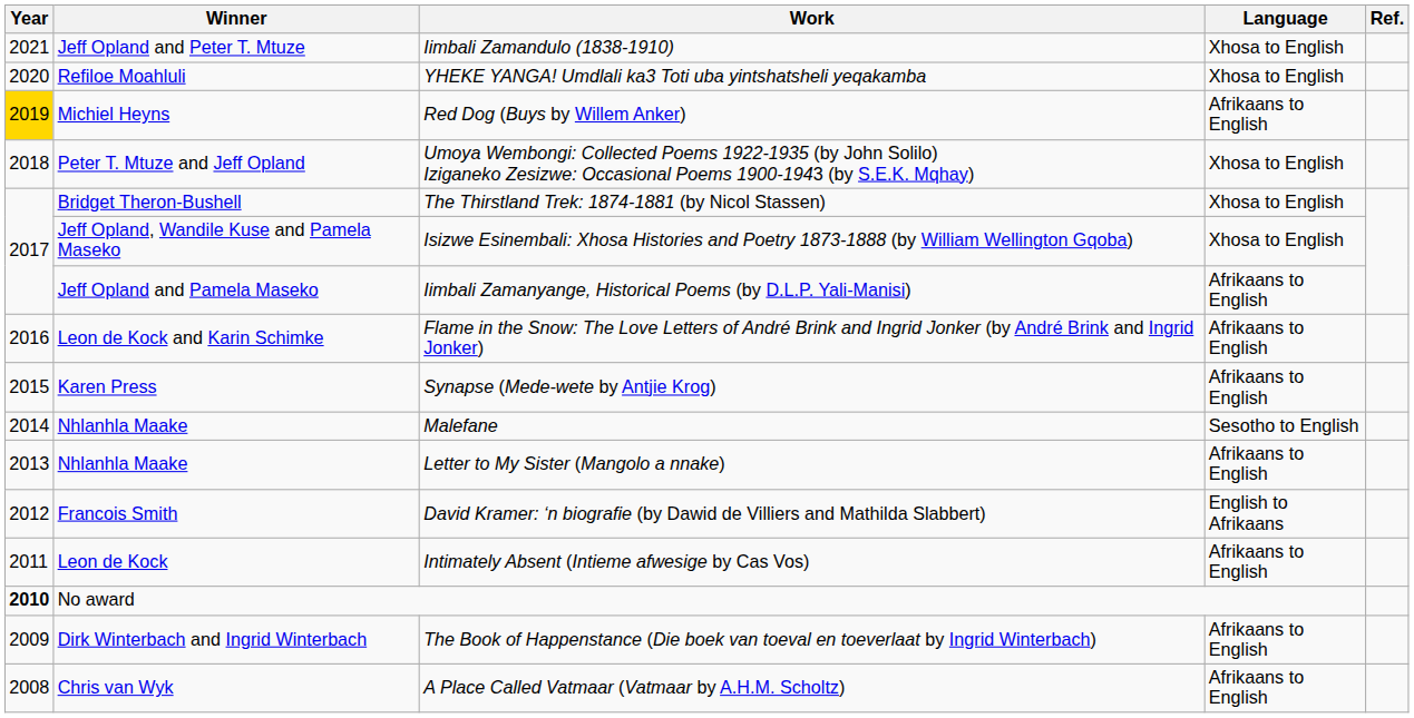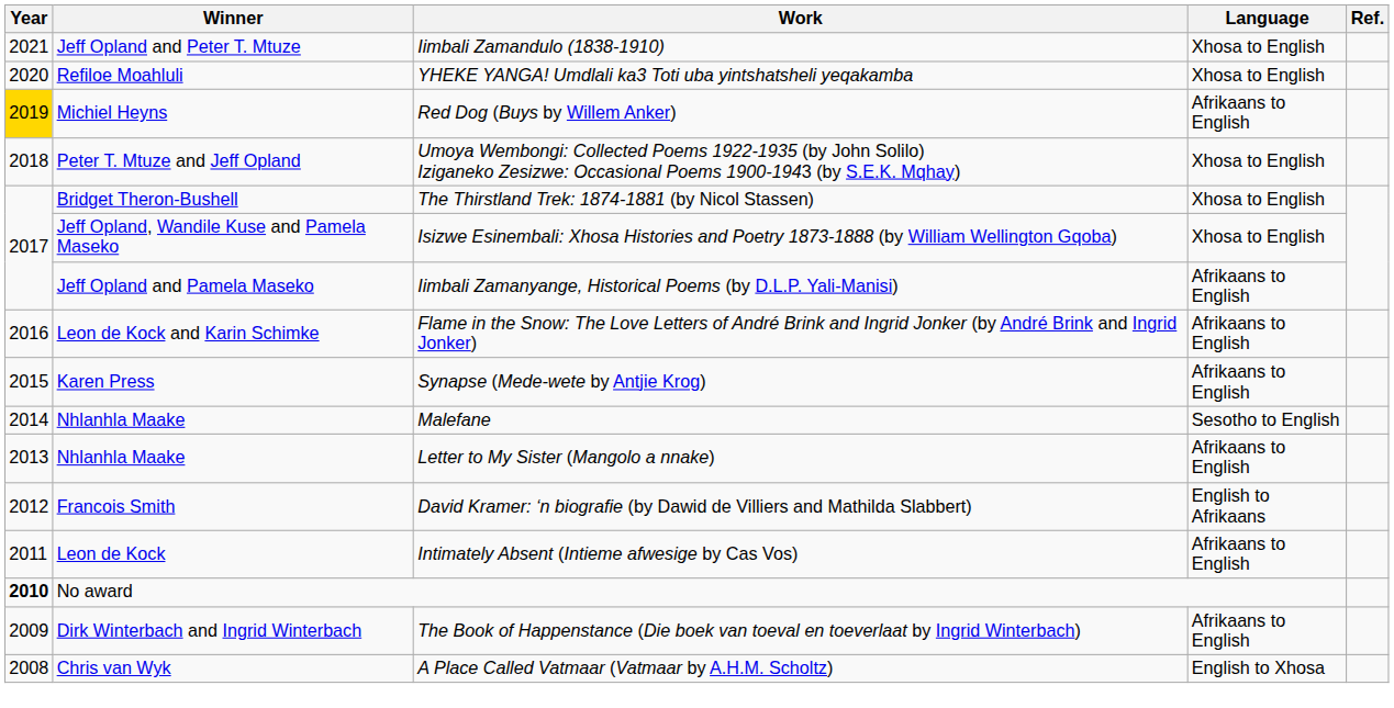A Place Called Vatmaar (Vatmaar by A.H.M. Scholtz) | Language: Afrikaans to English -> English to Xhosa
